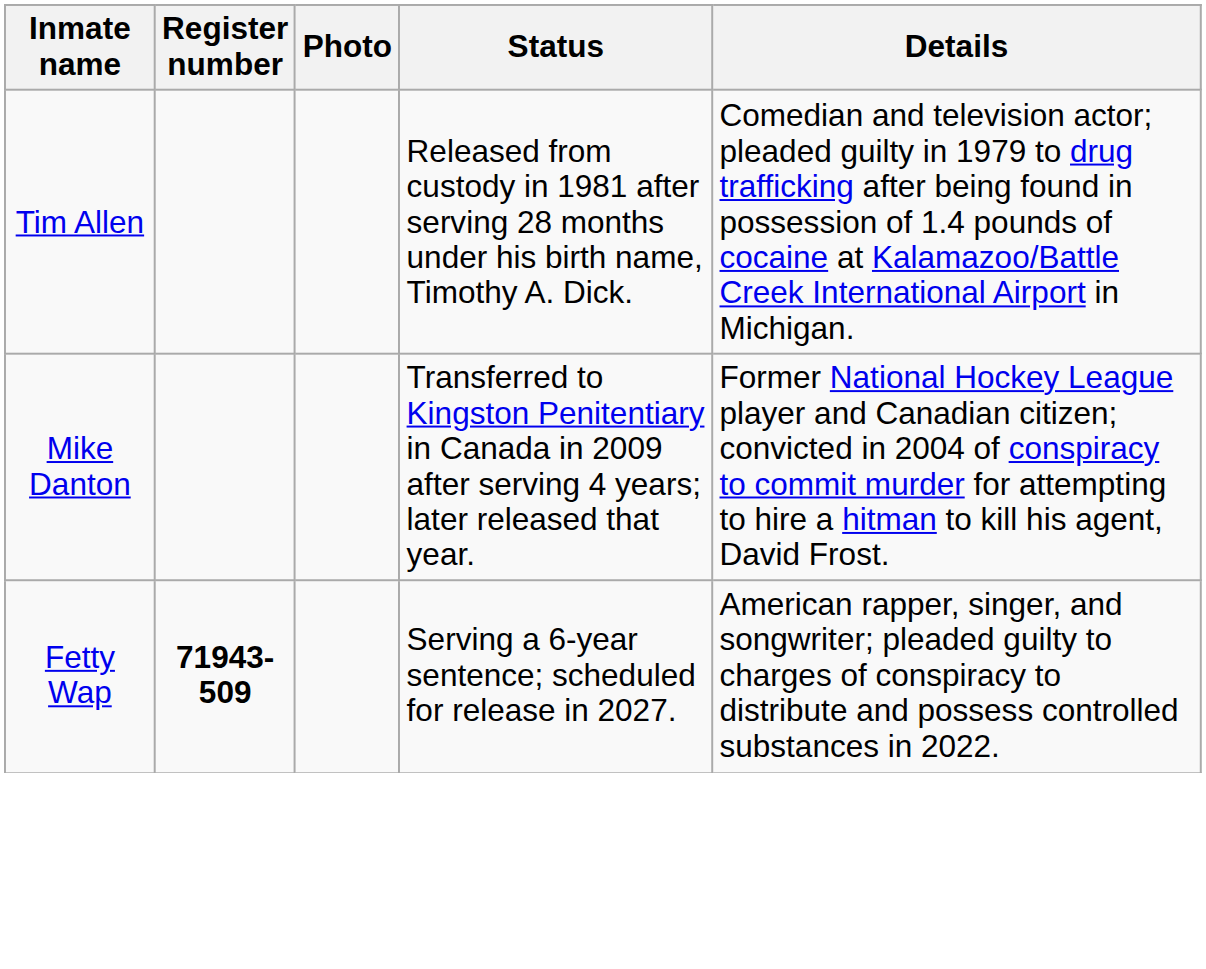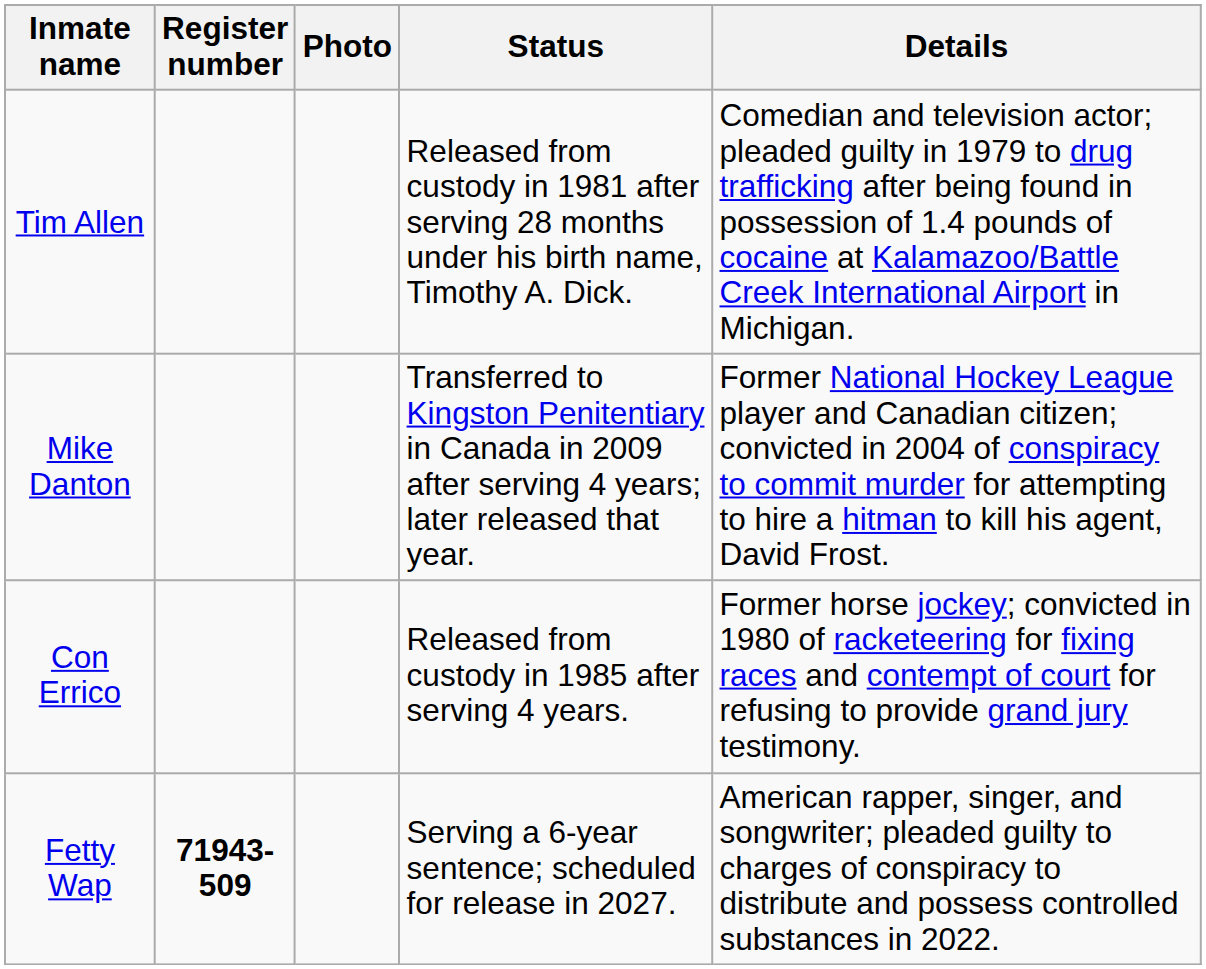+ row: Con Errico | Released from custody in 1985 after serving 4 years. | Former horse jockey; convicted in 1980 of racketeering for fixing races and contempt of court for refusing to provide grand jury testimony.
